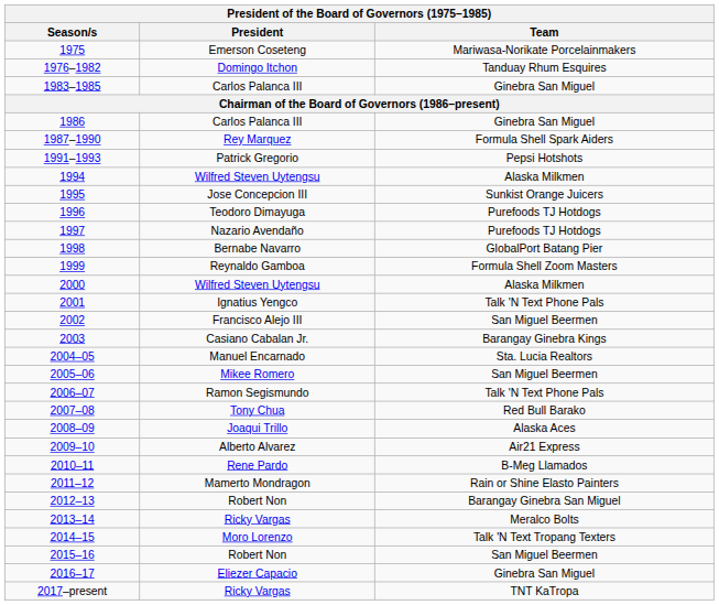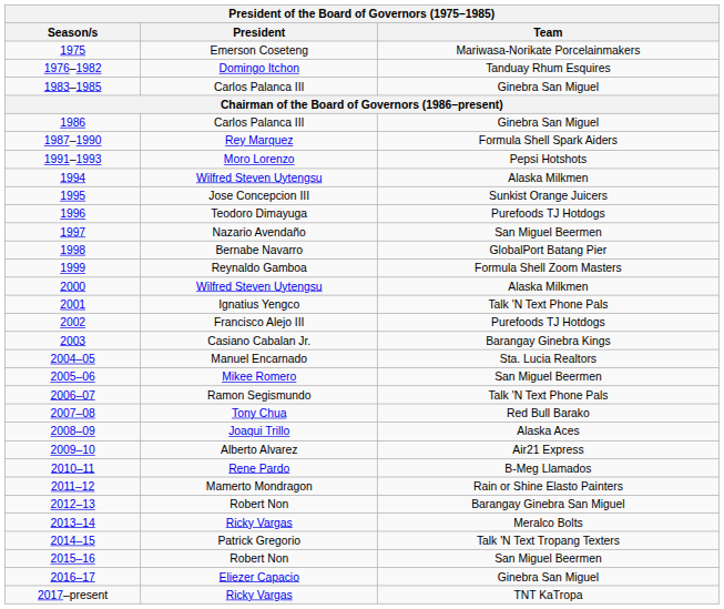1991–1993 | President: Patrick Gregorio -> Moro Lorenzo
1997 | Team: Purefoods TJ Hotdogs -> San Miguel Beermen
2002 | Team: San Miguel Beermen -> Purefoods TJ Hotdogs
2014–15 | President: Moro Lorenzo -> Patrick Gregorio
